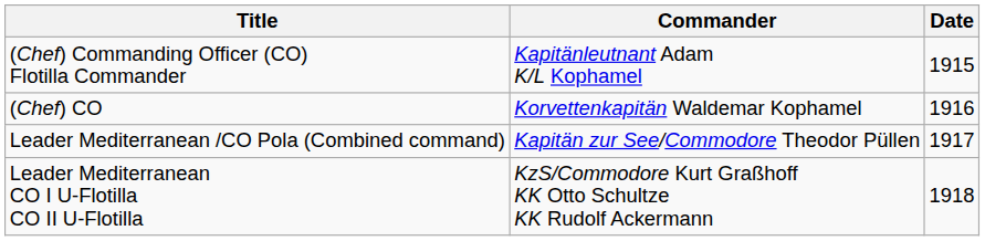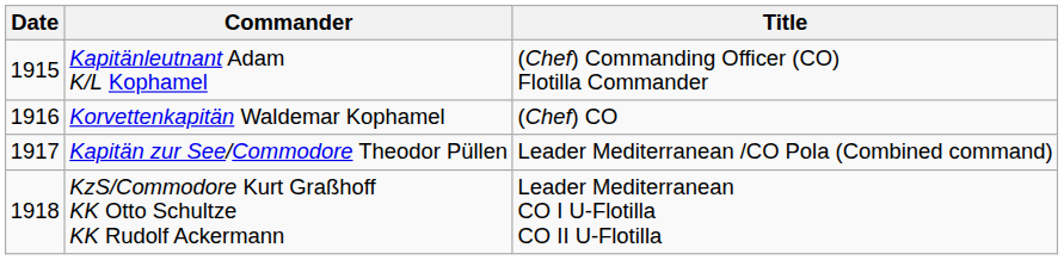columns swapped: Date <-> Title
